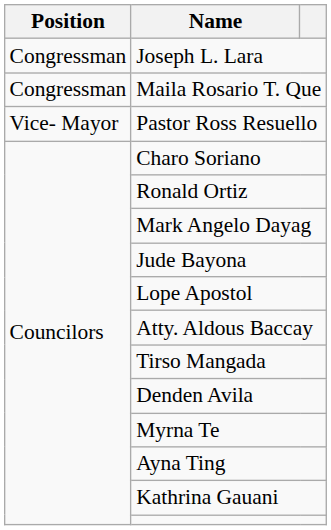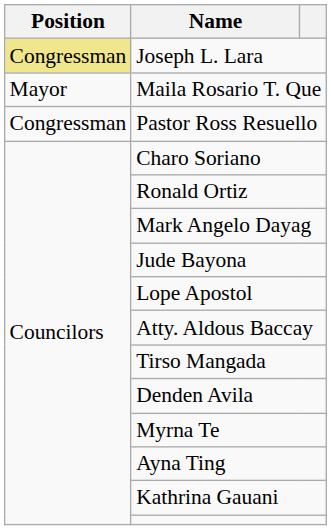Joseph L. Lara | Position: no background -> khaki background
Maila Rosario T. Que | Position: Congressman -> Mayor
Pastor Ross Resuello | Position: Vice- Mayor -> Congressman
